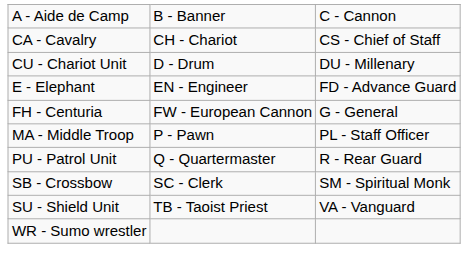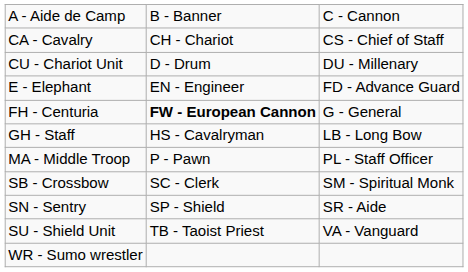FH - Centuria | column 2: normal -> bold
+ row: GH - Staff | HS - Cavalryman | LB - Long Bow
- row: PU - Patrol Unit | Q - Quartermaster | R - Rear Guard
+ row: SN - Sentry | SP - Shield | SR - Aide
